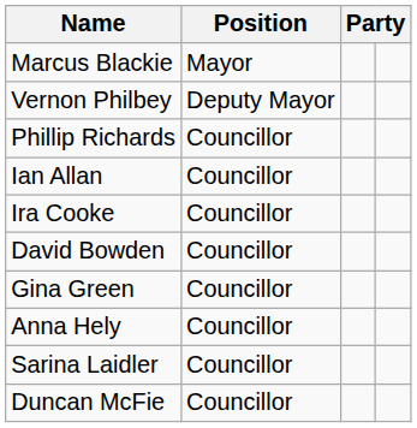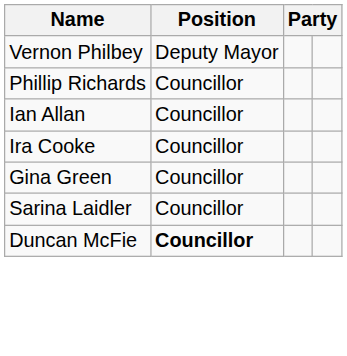- row: Marcus Blackie | Mayor
- row: David Bowden | Councillor
- row: Anna Hely | Councillor
Duncan McFie | Position: normal -> bold
